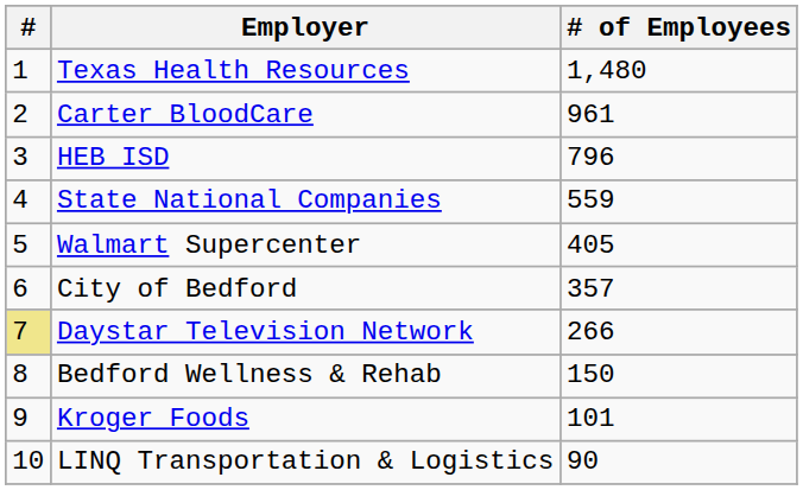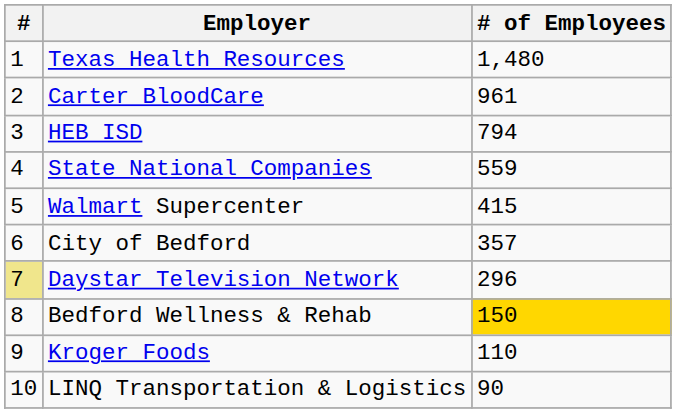HEB ISD | # of Employees: 796 -> 794
Walmart Supercenter | # of Employees: 405 -> 415
Daystar Television Network | # of Employees: 266 -> 296
Bedford Wellness & Rehab | # of Employees: no background -> gold background
Kroger Foods | # of Employees: 101 -> 110
